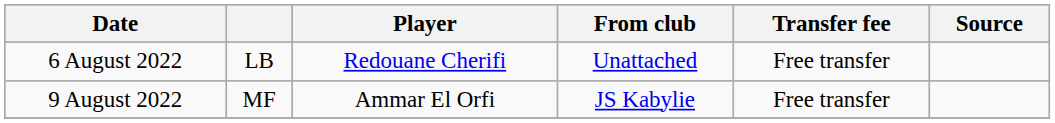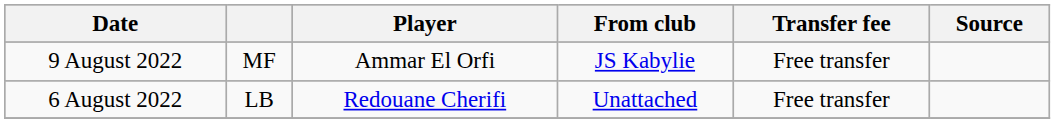rows swapped: 6 August 2022 <-> 9 August 2022
